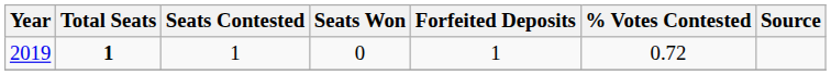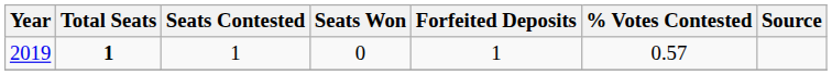2019 | % Votes Contested: 0.72 -> 0.57
